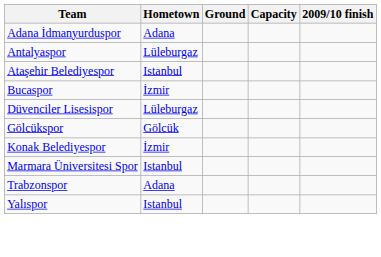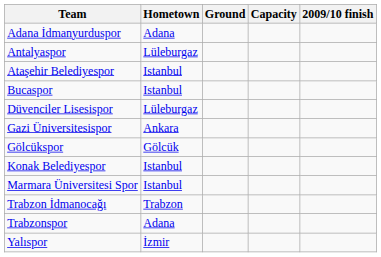Bucaspor | Hometown: İzmir -> Istanbul
+ row: Gazi Üniversitesispor | Ankara
Konak Belediyespor | Hometown: İzmir -> Istanbul
+ row: Trabzon İdmanocağı | Trabzon
Yalıspor | Hometown: Istanbul -> İzmir
